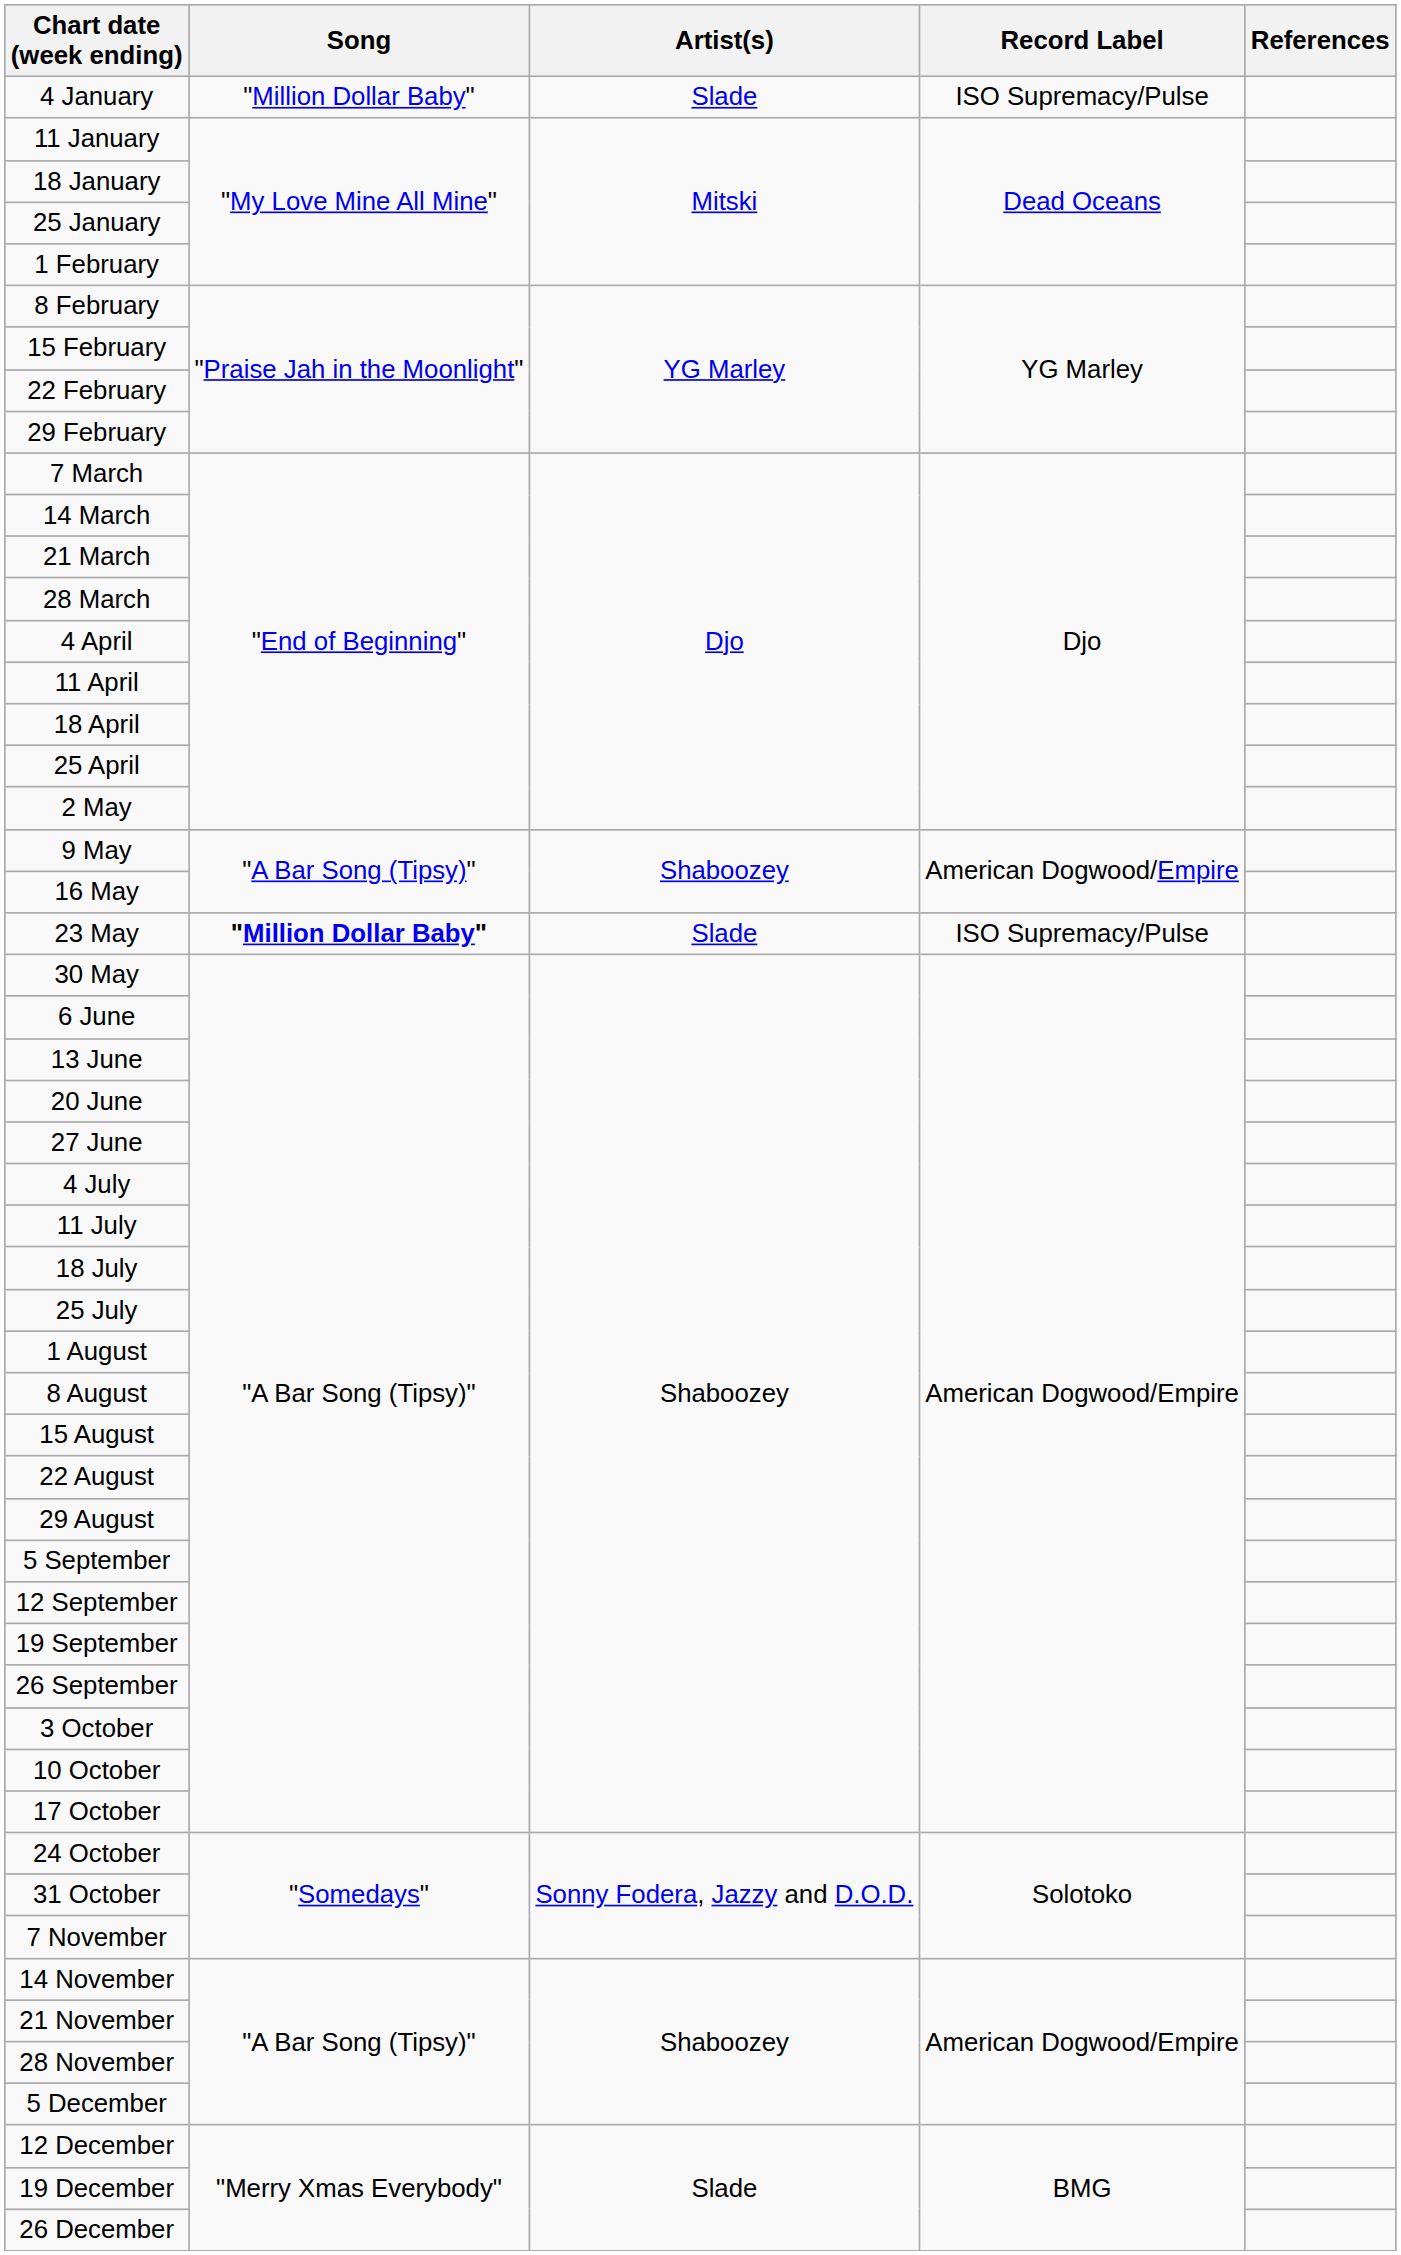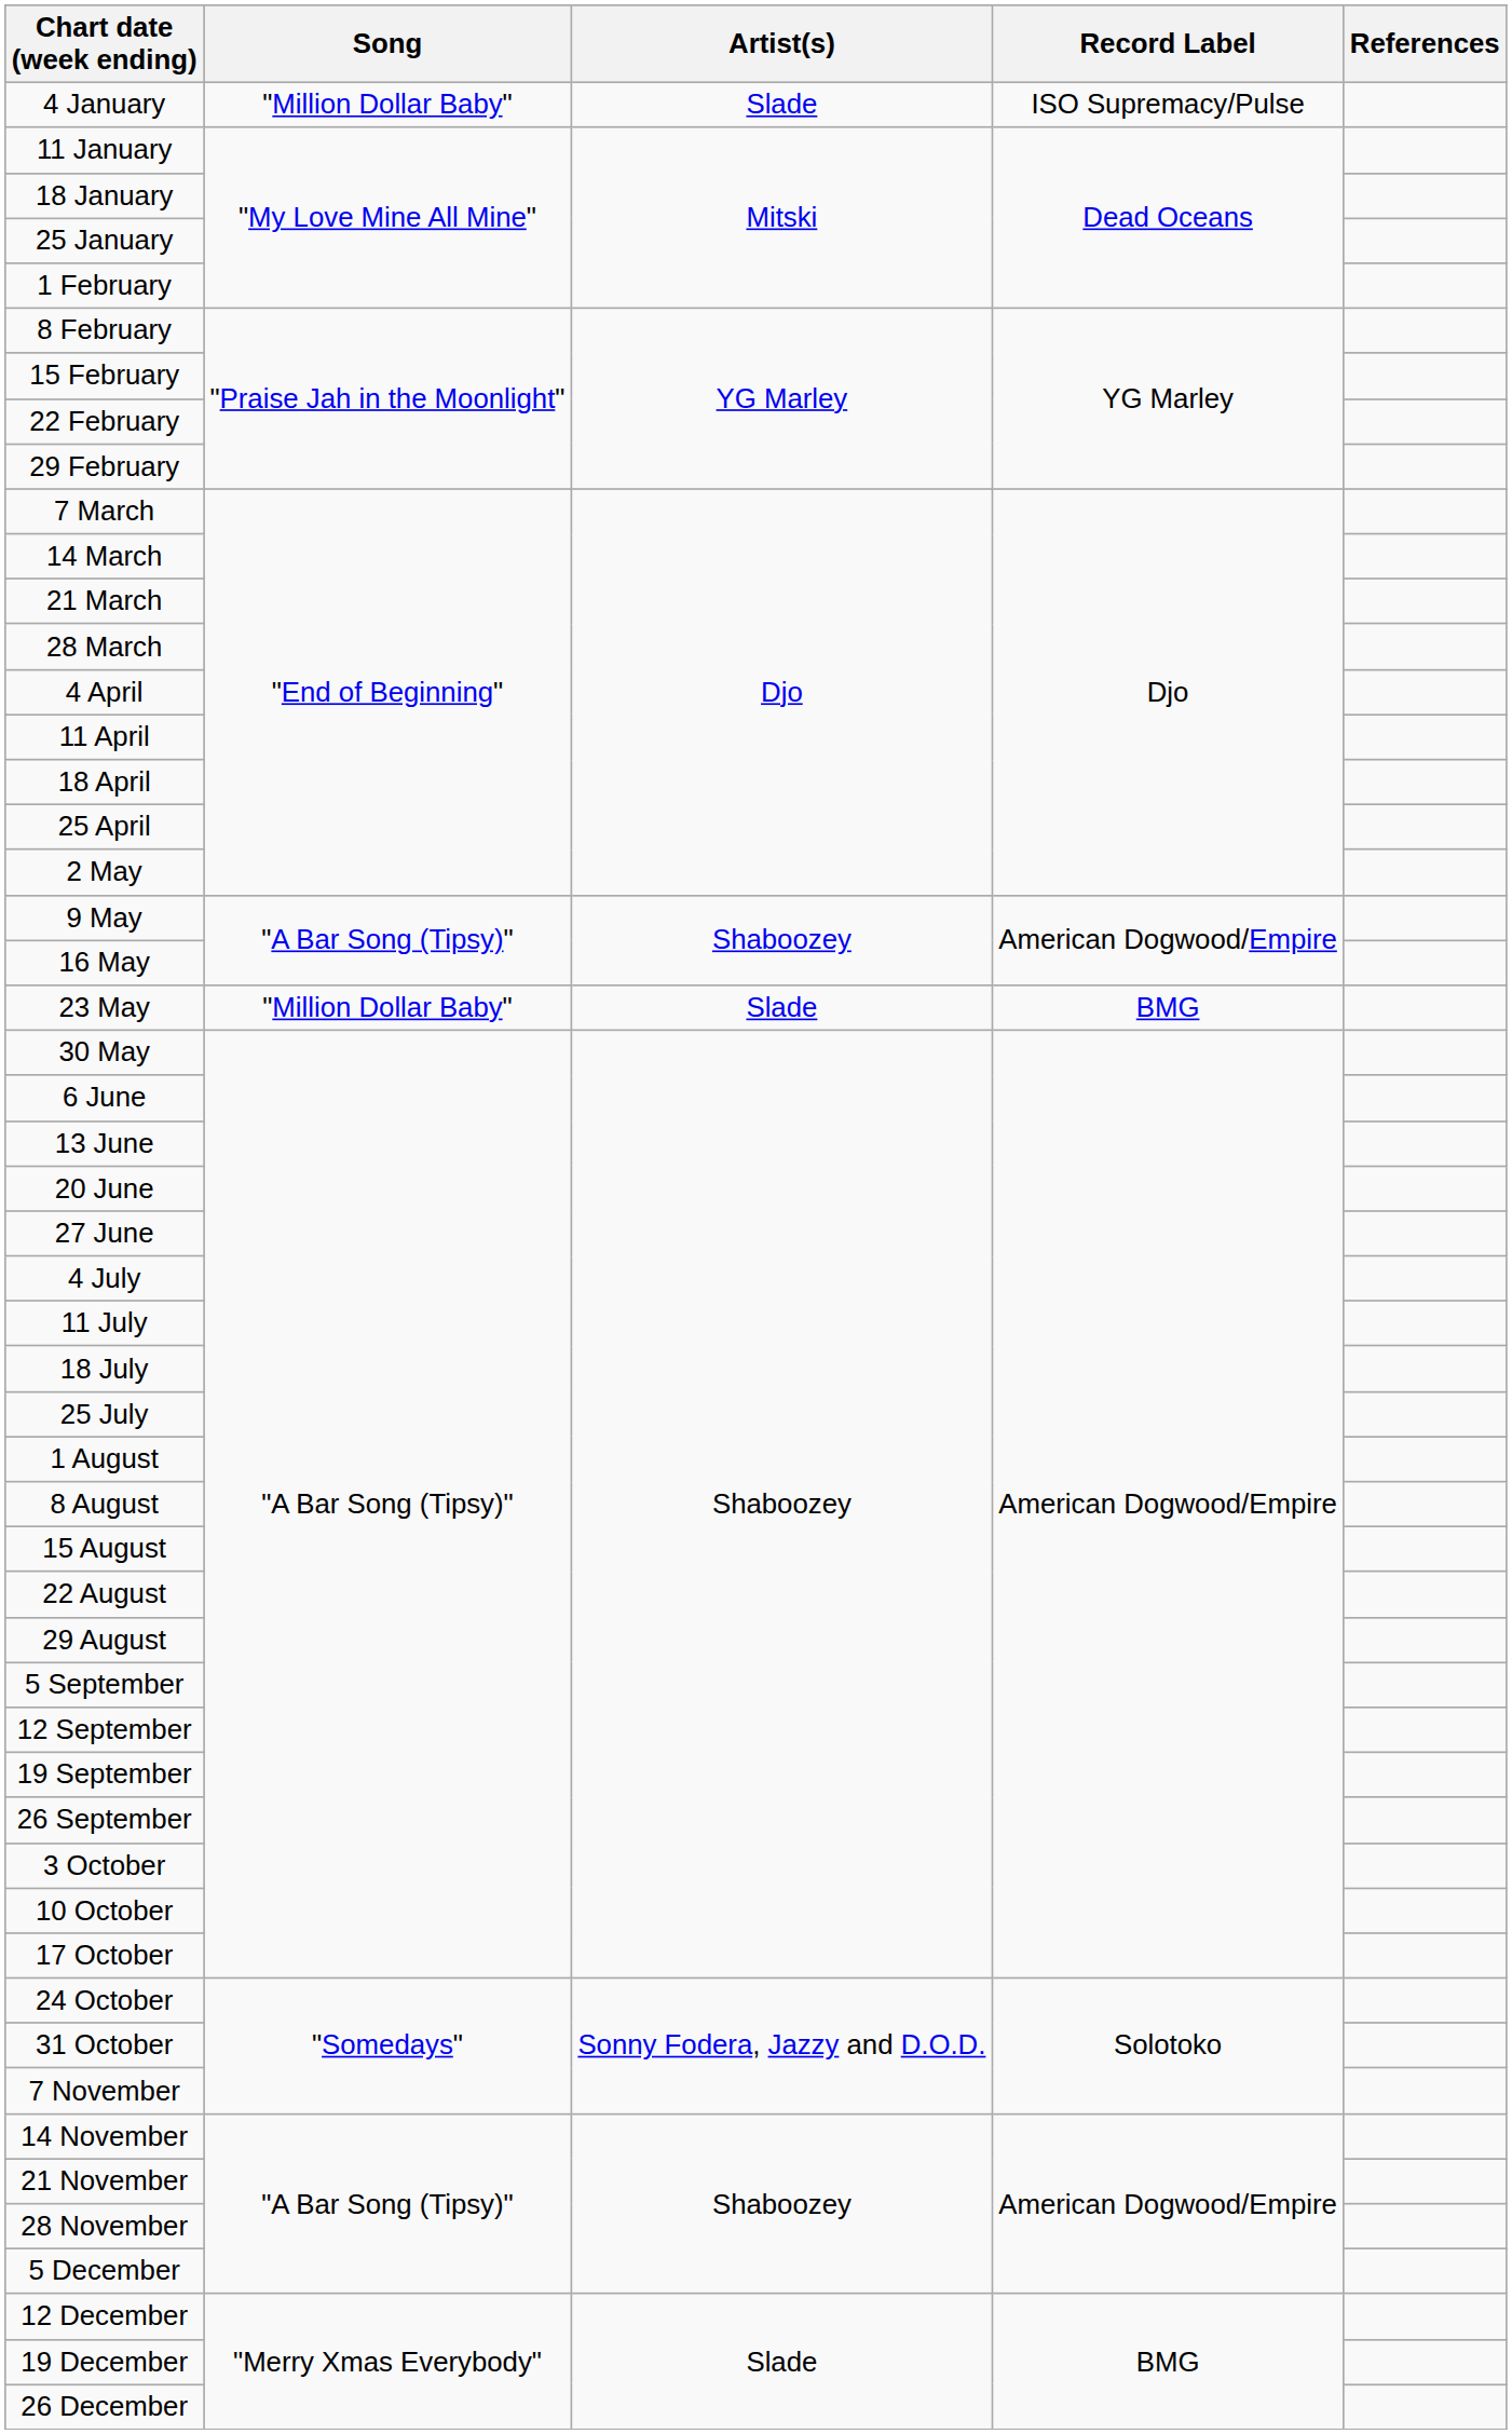23 May | Song: bold -> normal
23 May | Record Label: ISO Supremacy/Pulse -> BMG
